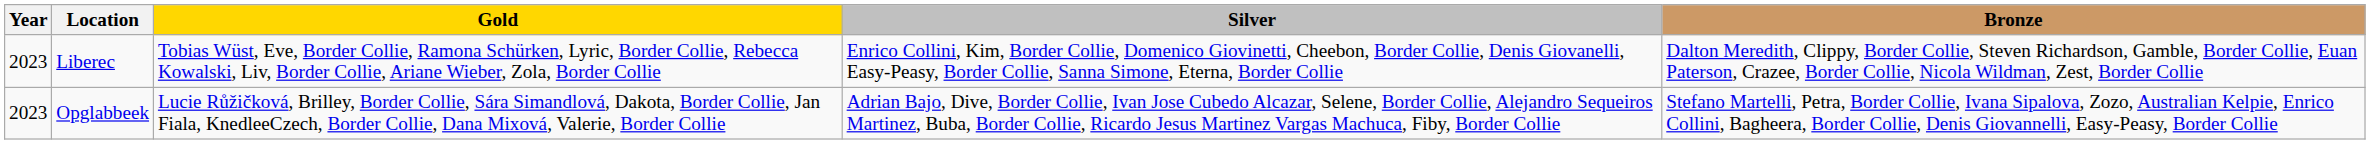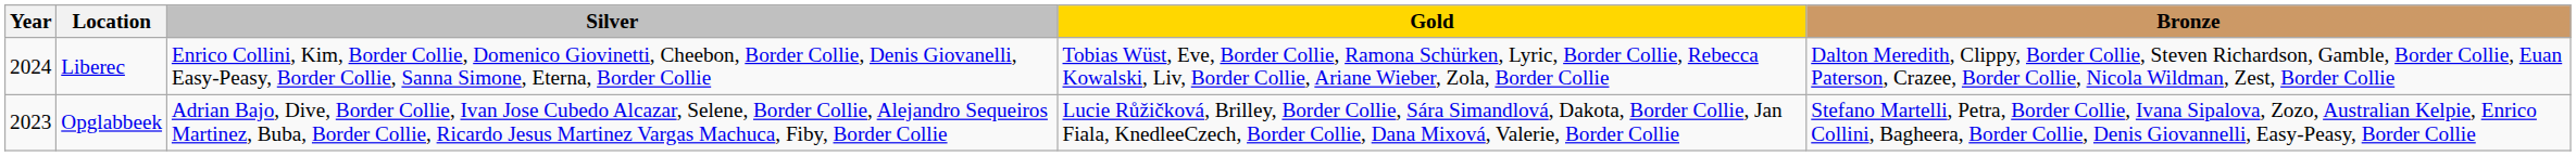columns swapped: Gold <-> Silver
Liberec | Year: 2023 -> 2024
